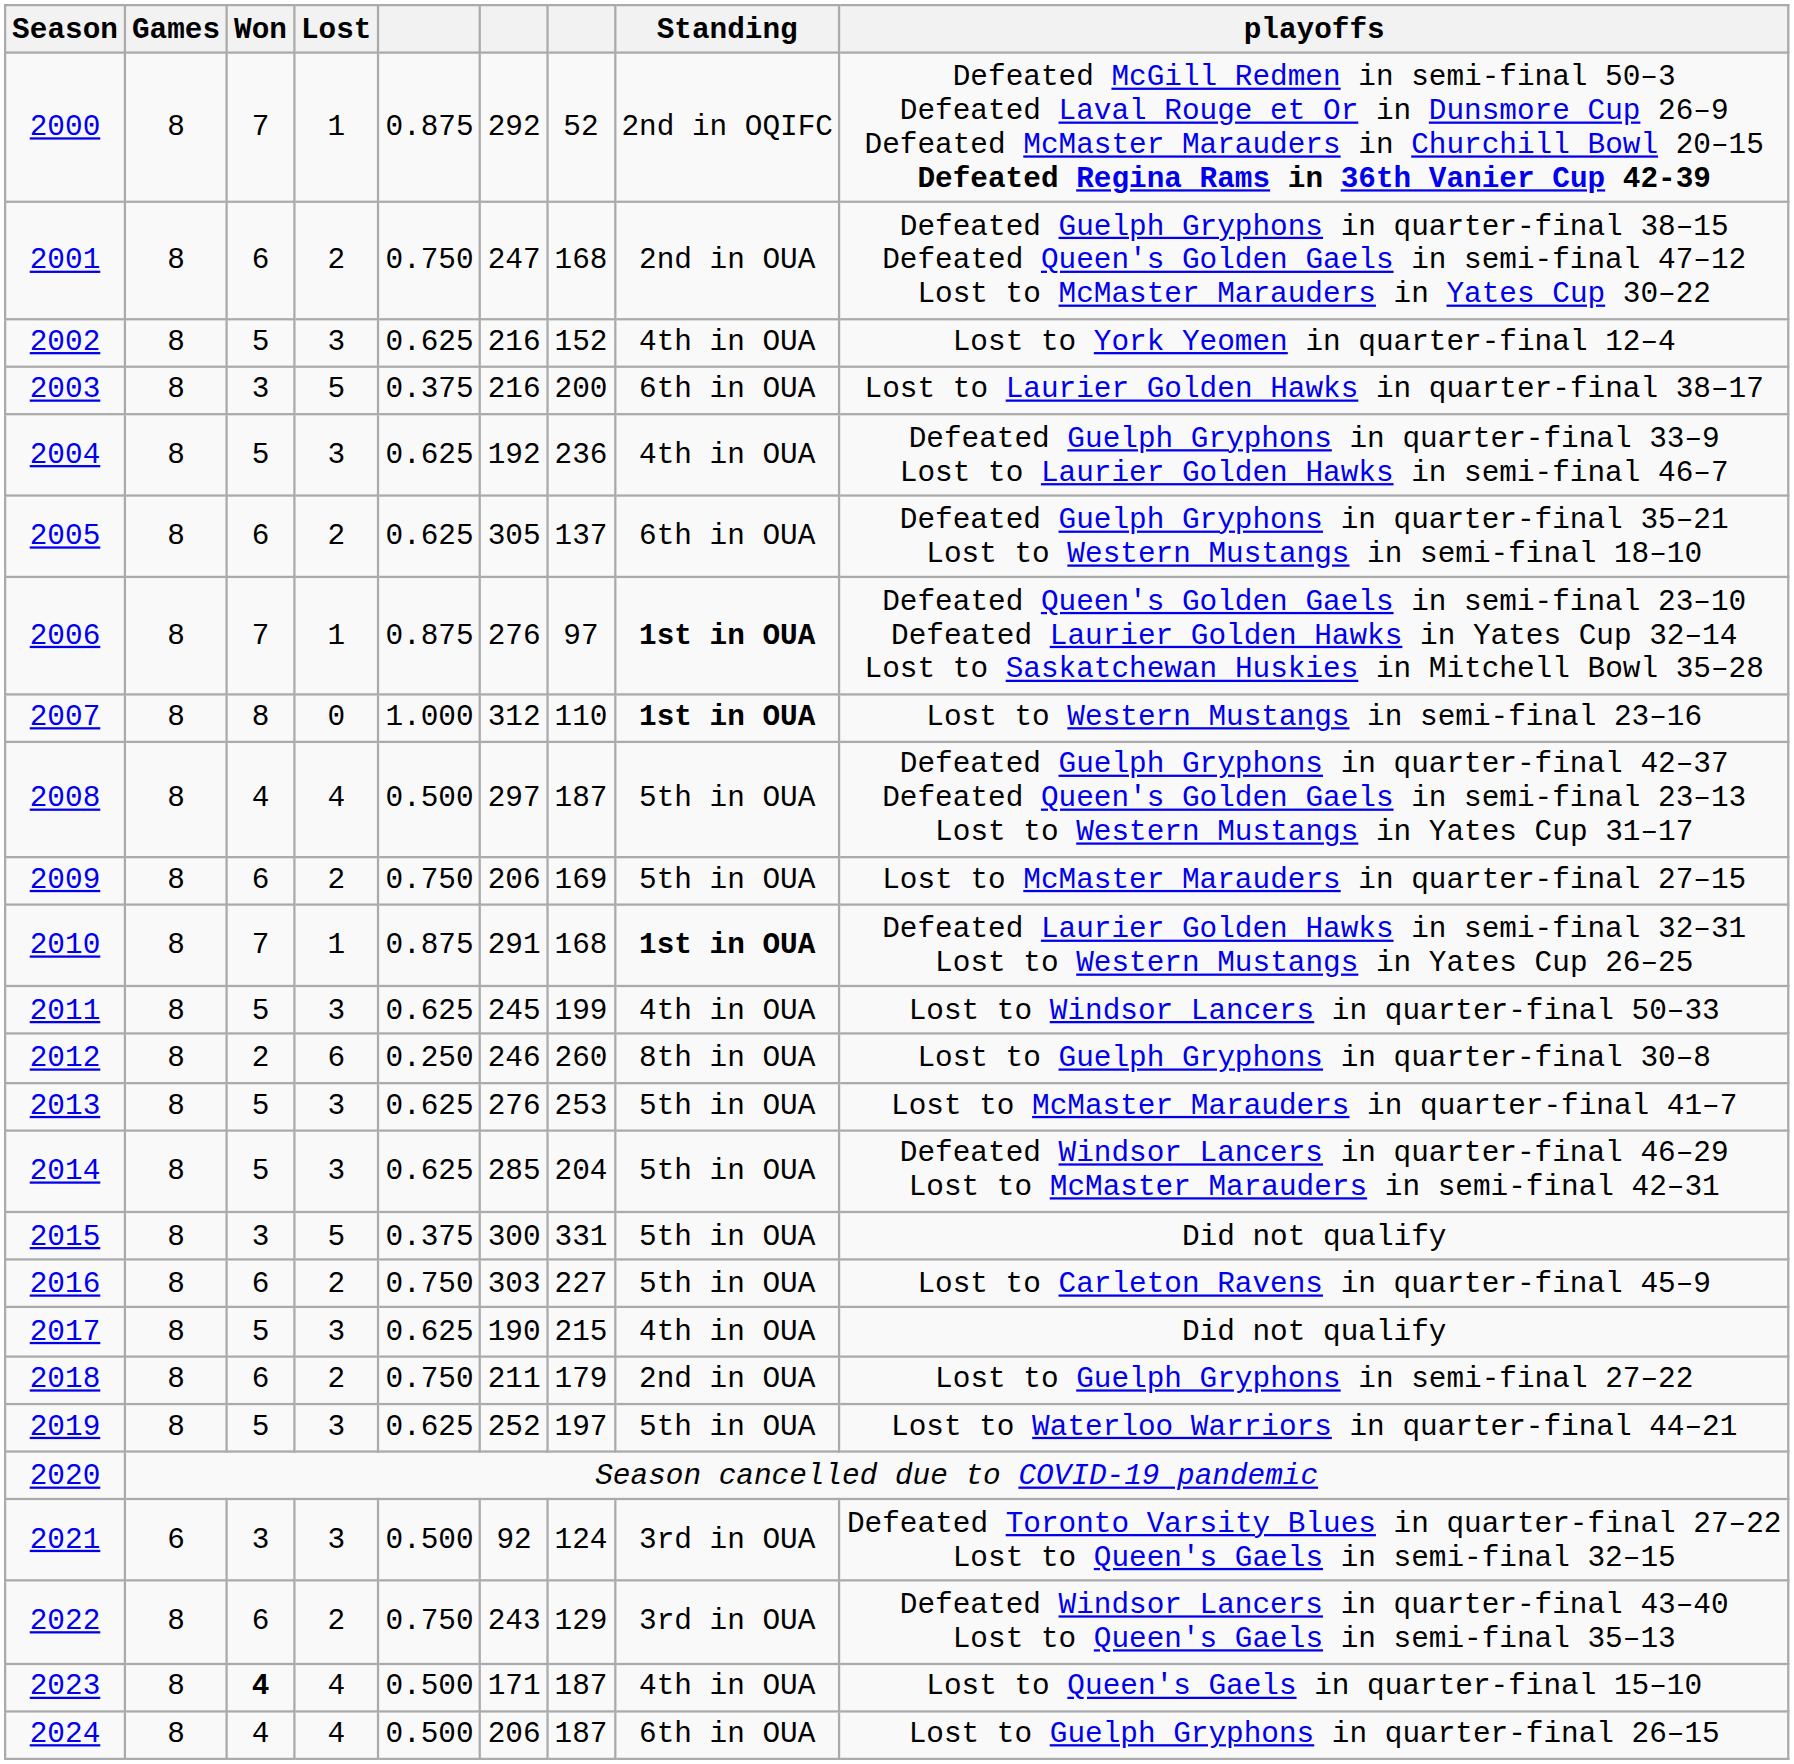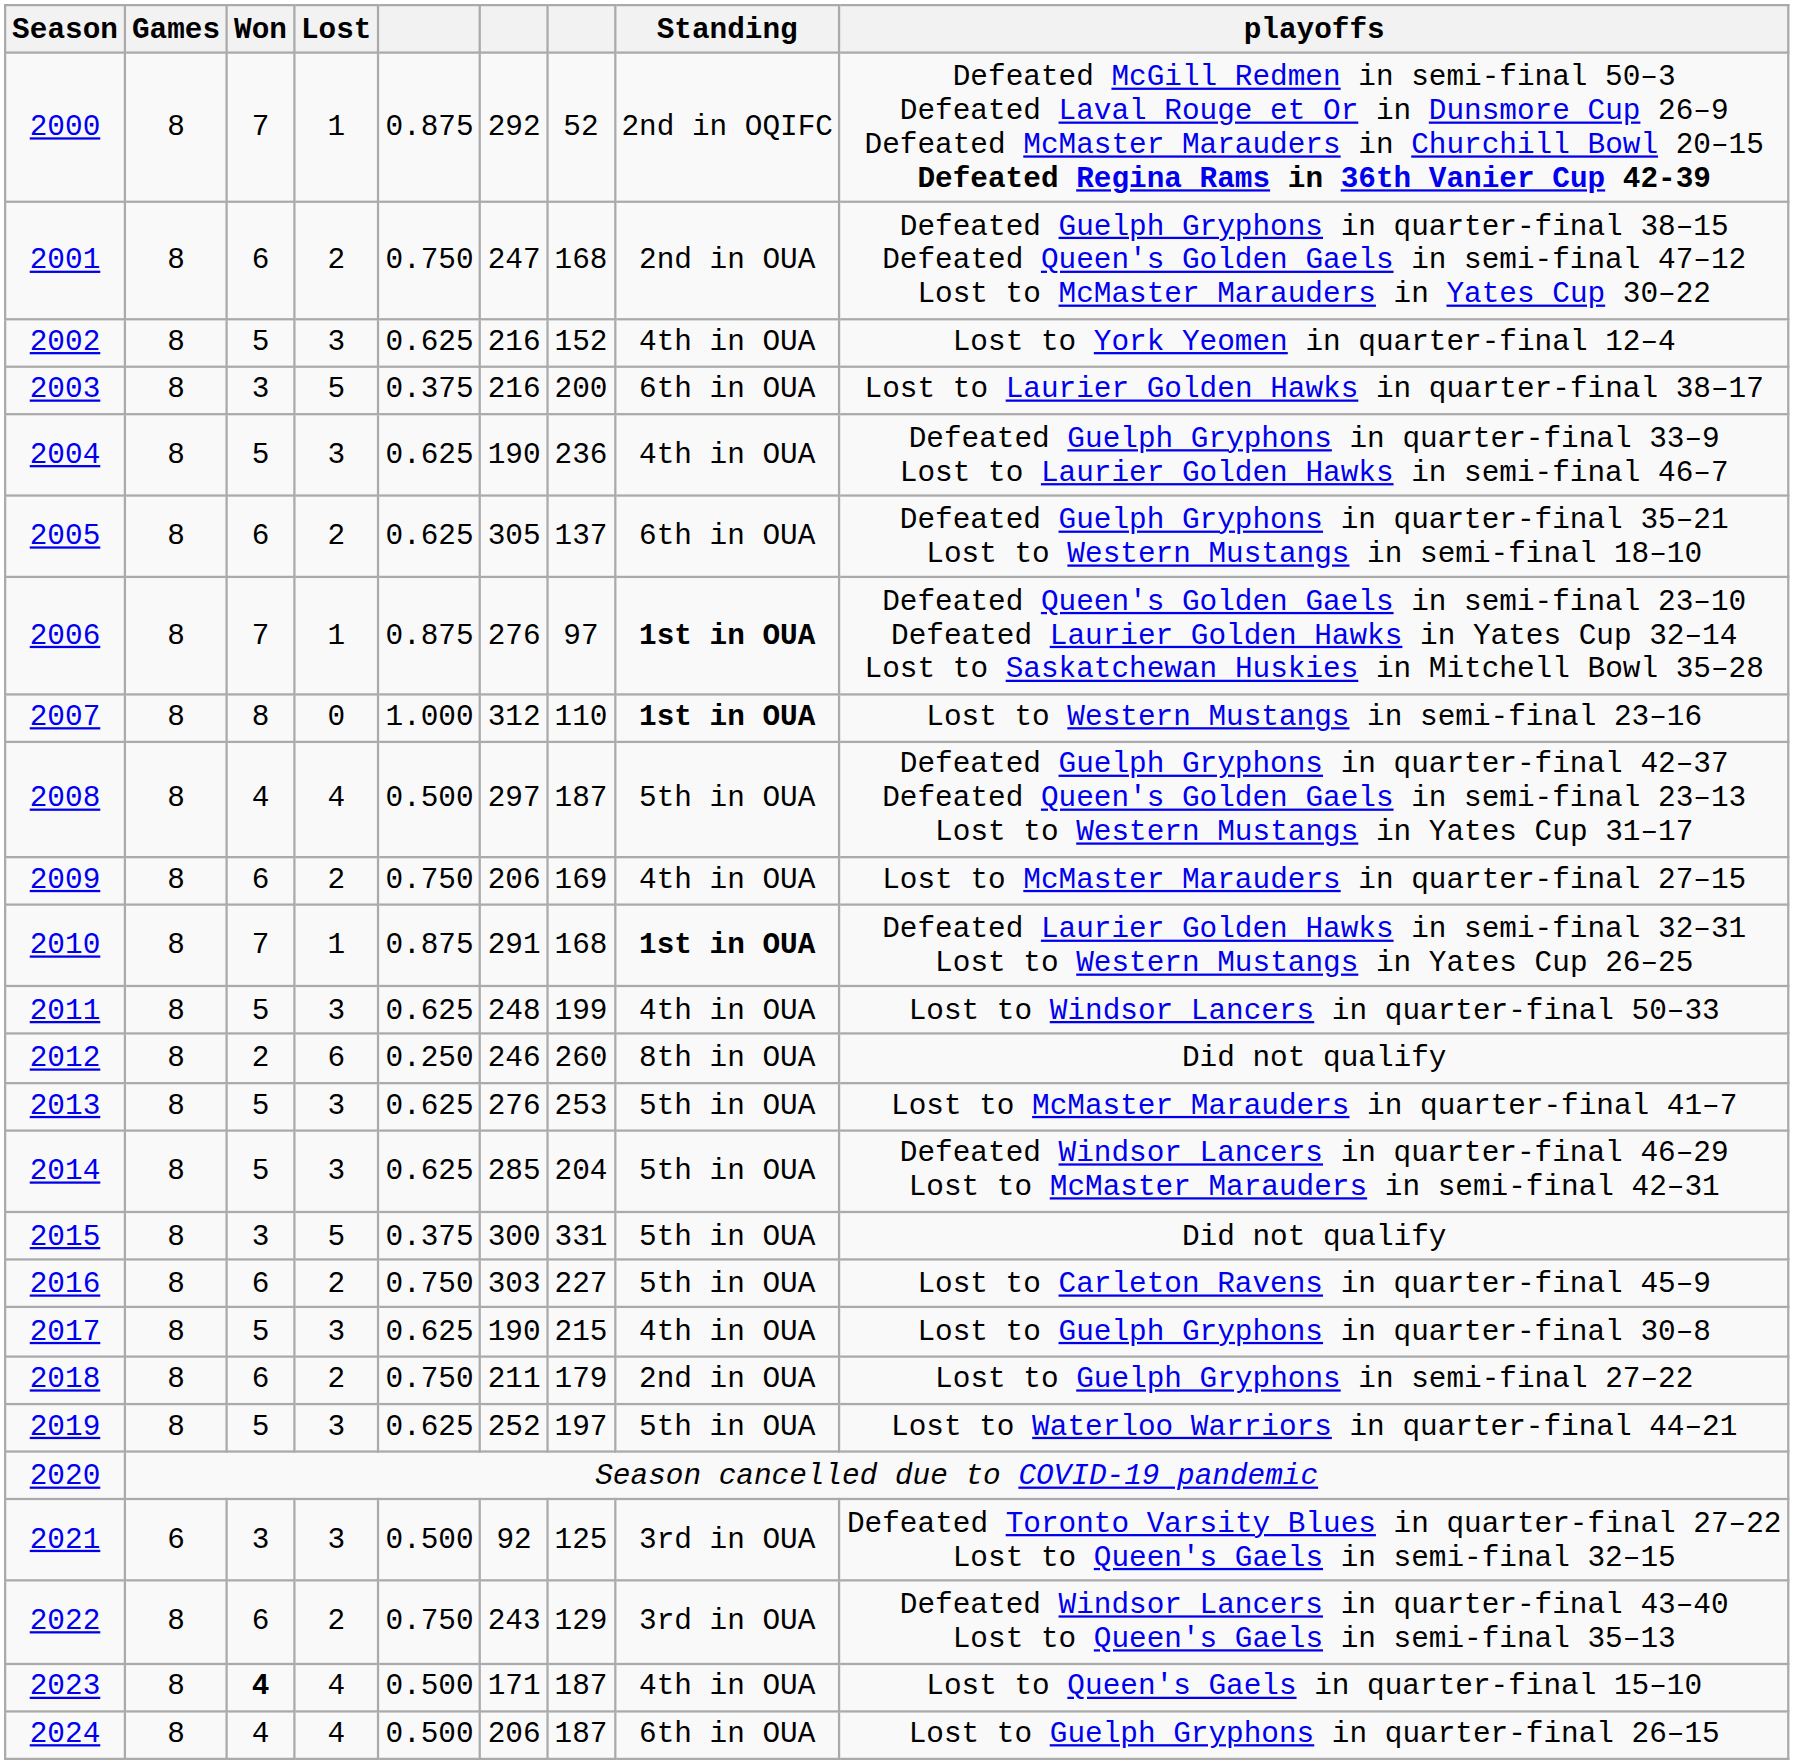2004 | column 6: 192 -> 190
2009 | Standing: 5th in OUA -> 4th in OUA
2011 | column 6: 245 -> 248
2012 | playoffs: Lost to Guelph Gryphons in quarter-final 30–8 -> Did not qualify
2017 | playoffs: Did not qualify -> Lost to Guelph Gryphons in quarter-final 30–8
2021 | column 7: 124 -> 125
